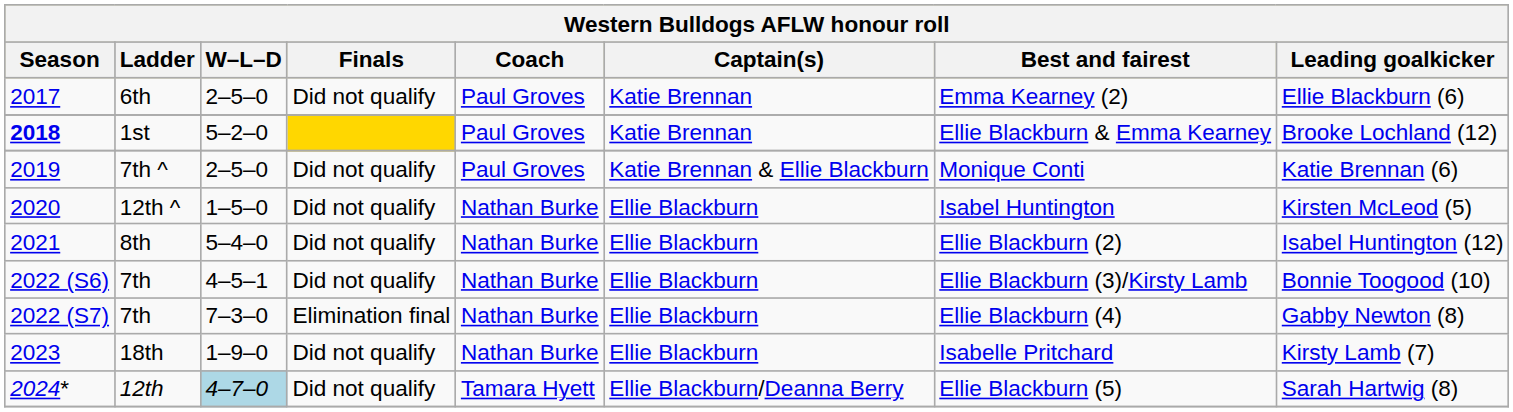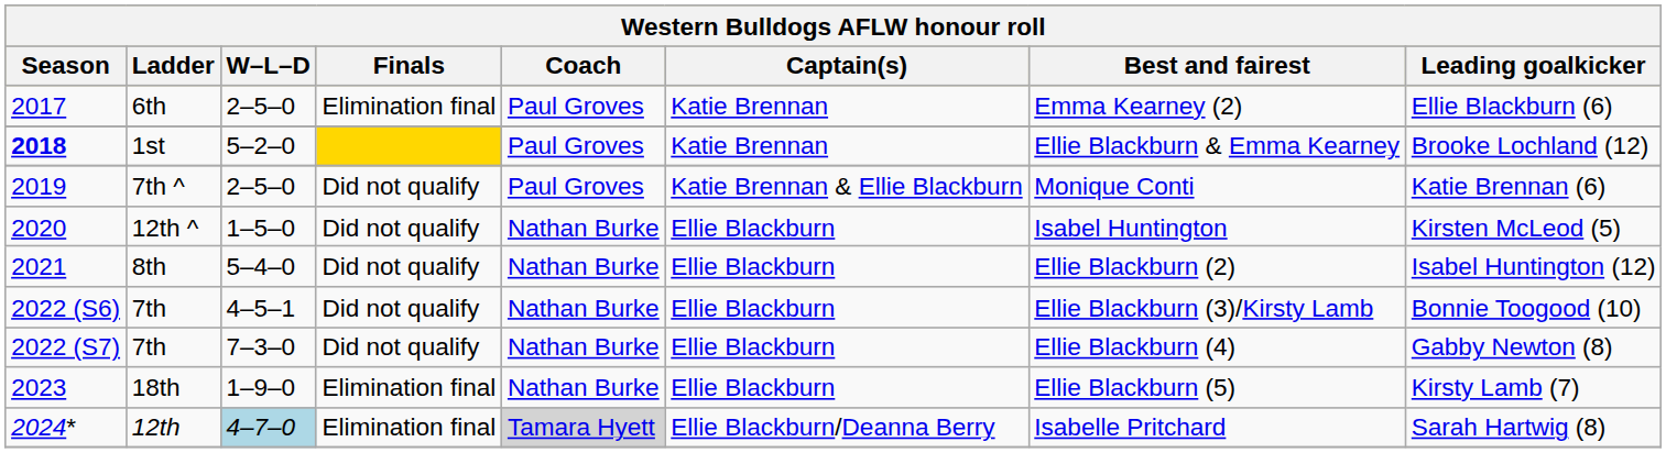2017 | Finals: Did not qualify -> Elimination final
2022 (S7) | Finals: Elimination final -> Did not qualify
2023 | Finals: Did not qualify -> Elimination final
2023 | Best and fairest: Isabelle Pritchard -> Ellie Blackburn (5)
2024* | Finals: Did not qualify -> Elimination final
2024* | Coach: no background -> lightgrey background
2024* | Best and fairest: Ellie Blackburn (5) -> Isabelle Pritchard
